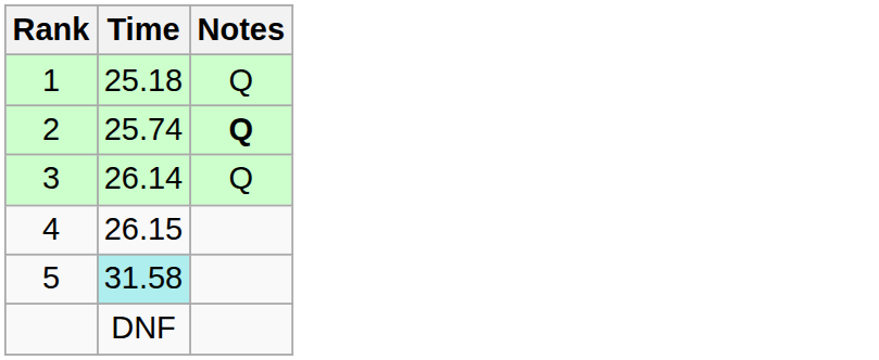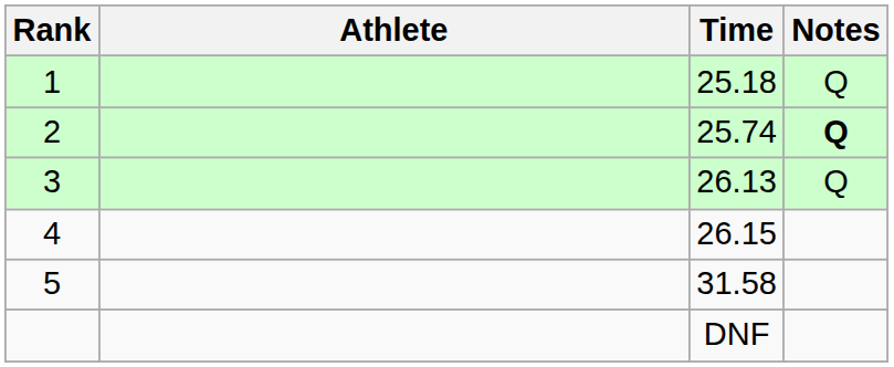+ column: Athlete
3 | Time: 26.14 -> 26.13
5 | Time: paleturquoise background -> no background
